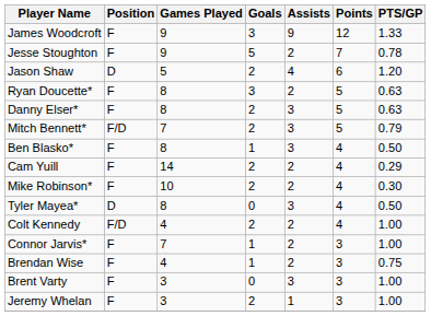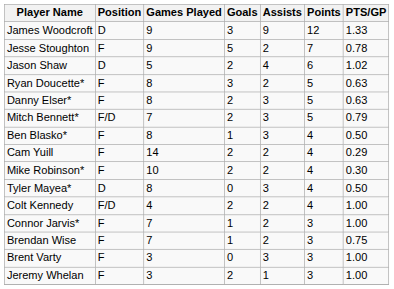James Woodcroft | Position: F -> D
Jason Shaw | PTS/GP: 1.20 -> 1.02
Brendan Wise | Games Played: 4 -> 7
